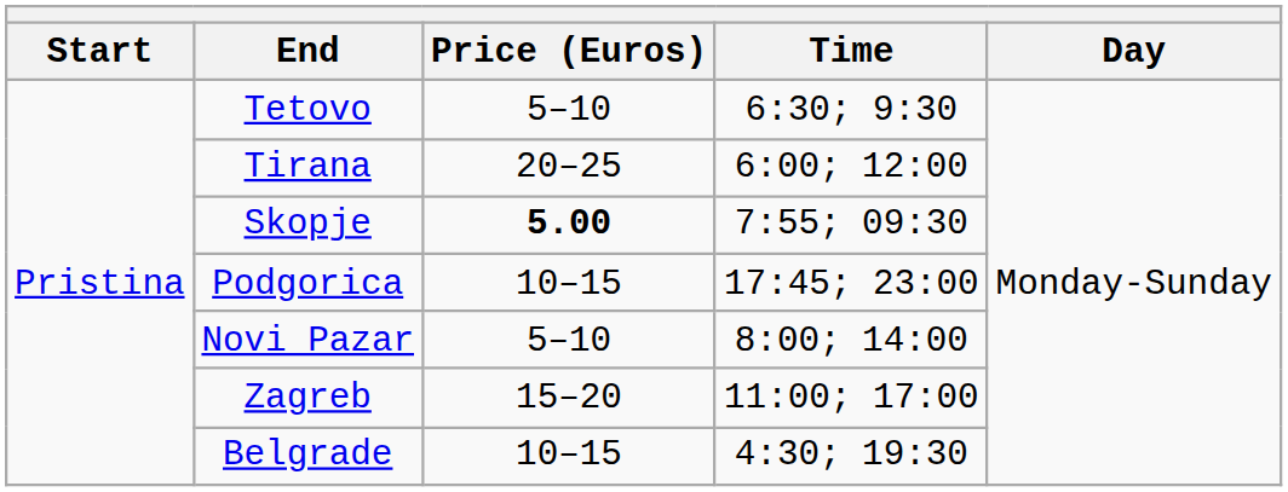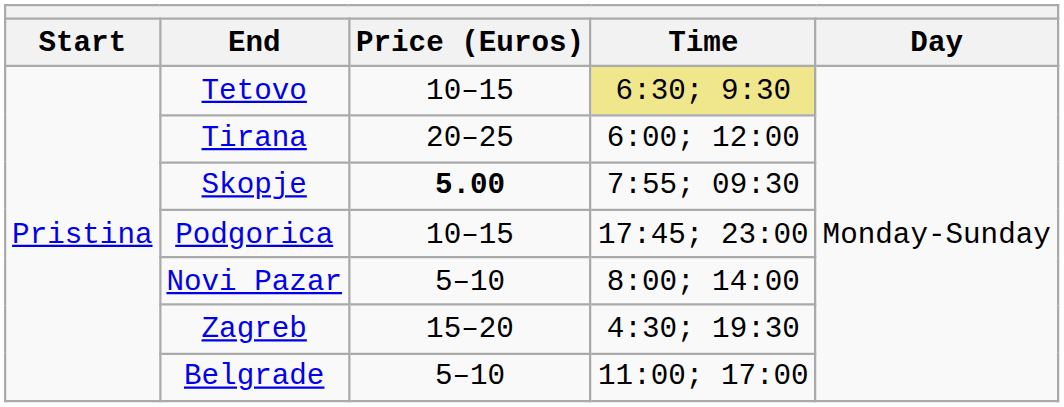Tetovo | Price (Euros): 5–10 -> 10–15
Tetovo | Time: no background -> khaki background
Zagreb | Time: 11:00; 17:00 -> 4:30; 19:30
Belgrade | Price (Euros): 10–15 -> 5–10
Belgrade | Time: 4:30; 19:30 -> 11:00; 17:00
